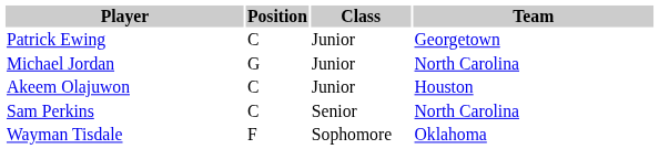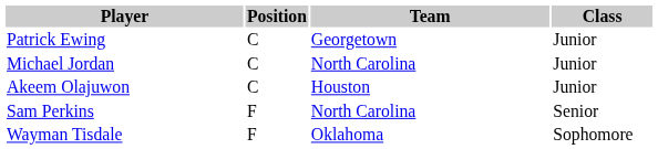columns swapped: Class <-> Team
Michael Jordan | Position: G -> C
Sam Perkins | Position: C -> F
